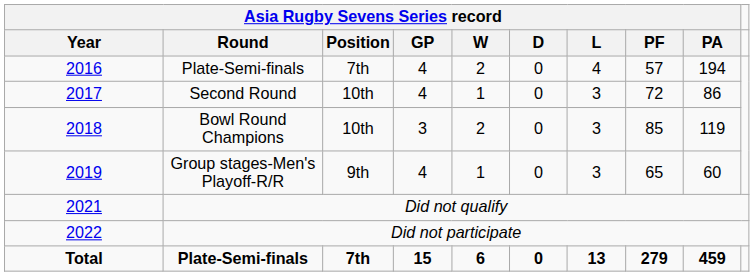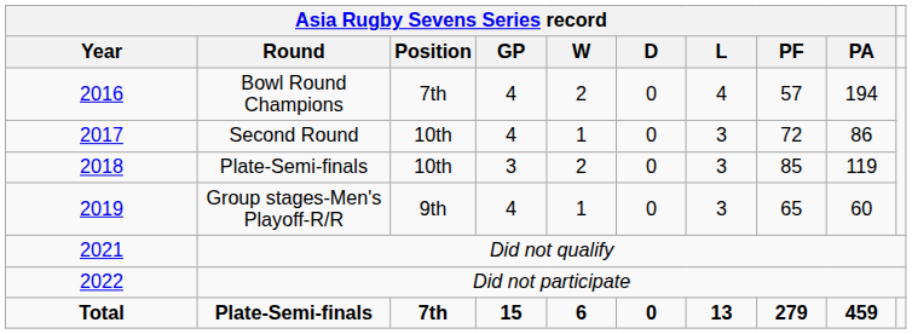2016 | Asia Rugby Sevens Series record / Round: Plate-Semi-finals -> Bowl Round Champions
2018 | Asia Rugby Sevens Series record / Round: Bowl Round Champions -> Plate-Semi-finals
